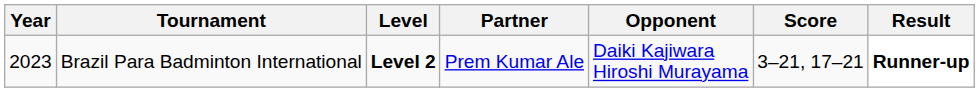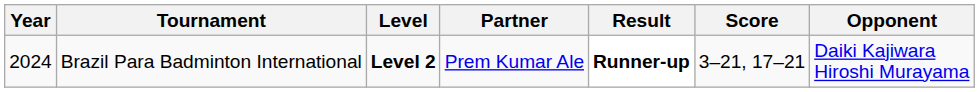columns swapped: Opponent <-> Result
Brazil Para Badminton International | Year: 2023 -> 2024
